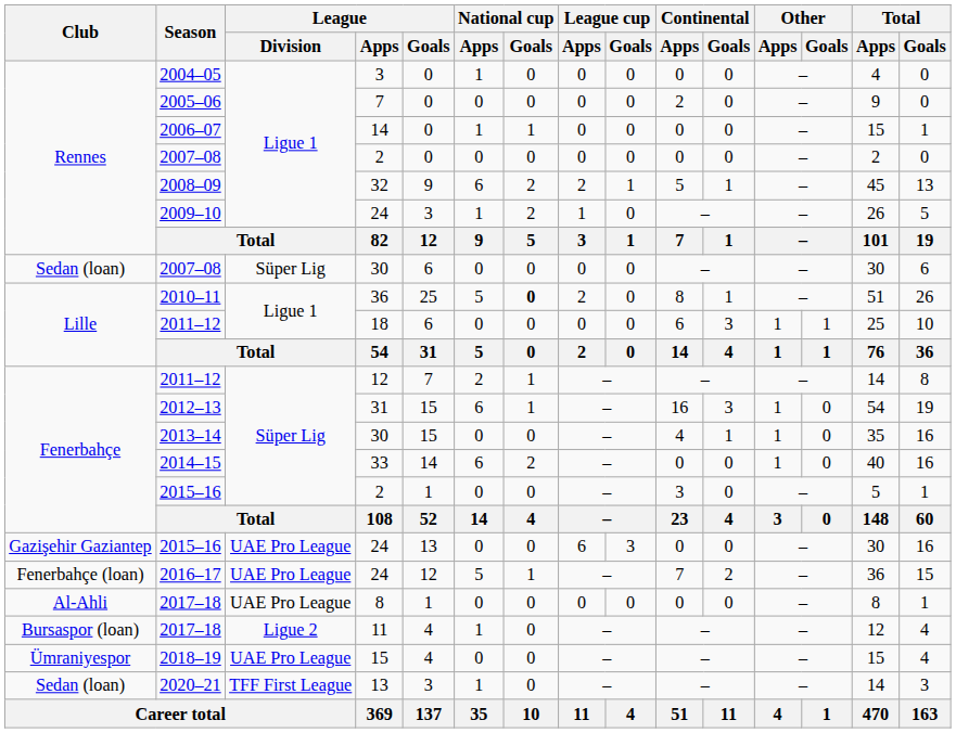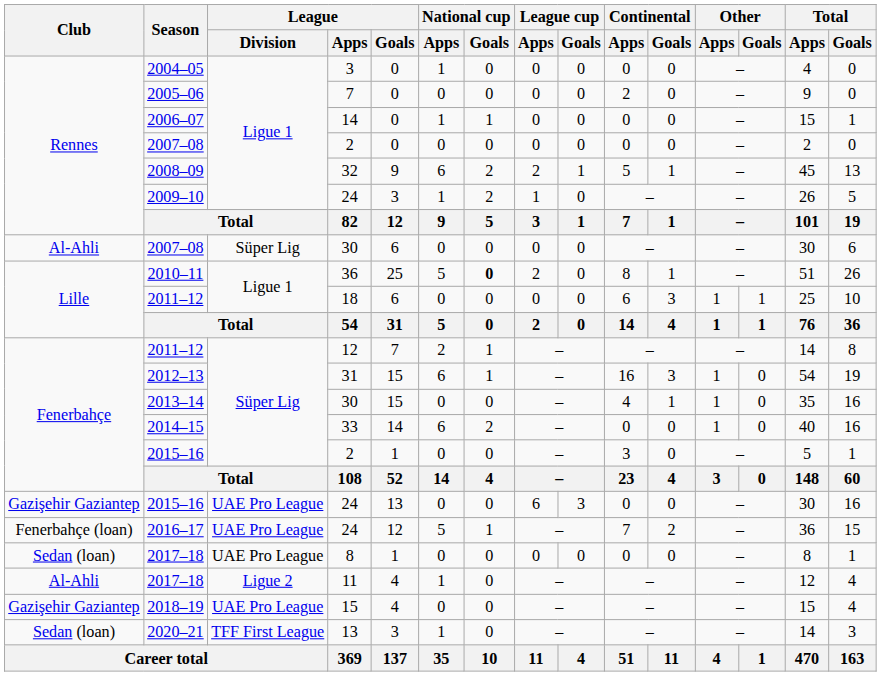2007–08 / 30 | Club: Sedan (loan) -> Al-Ahli
2017–18 / 8 | Club: Al-Ahli -> Sedan (loan)
2017–18 / 11 | Club: Bursaspor (loan) -> Al-Ahli
2018–19 | Club: Ümraniyespor -> Gazişehir Gaziantep
